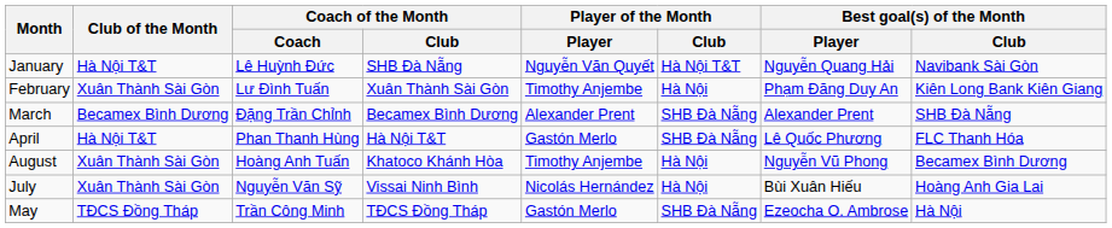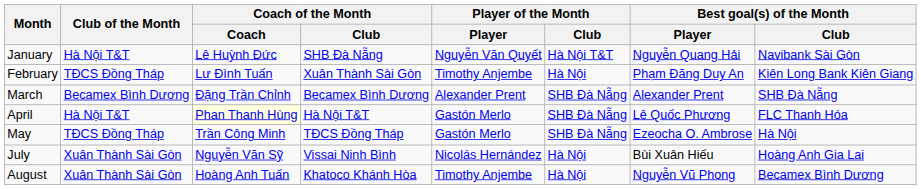February | Club of the Month: Xuân Thành Sài Gòn -> TĐCS Đồng Tháp
April | Coach of the Month / Coach: no background -> lightyellow background
rows swapped: May <-> August
